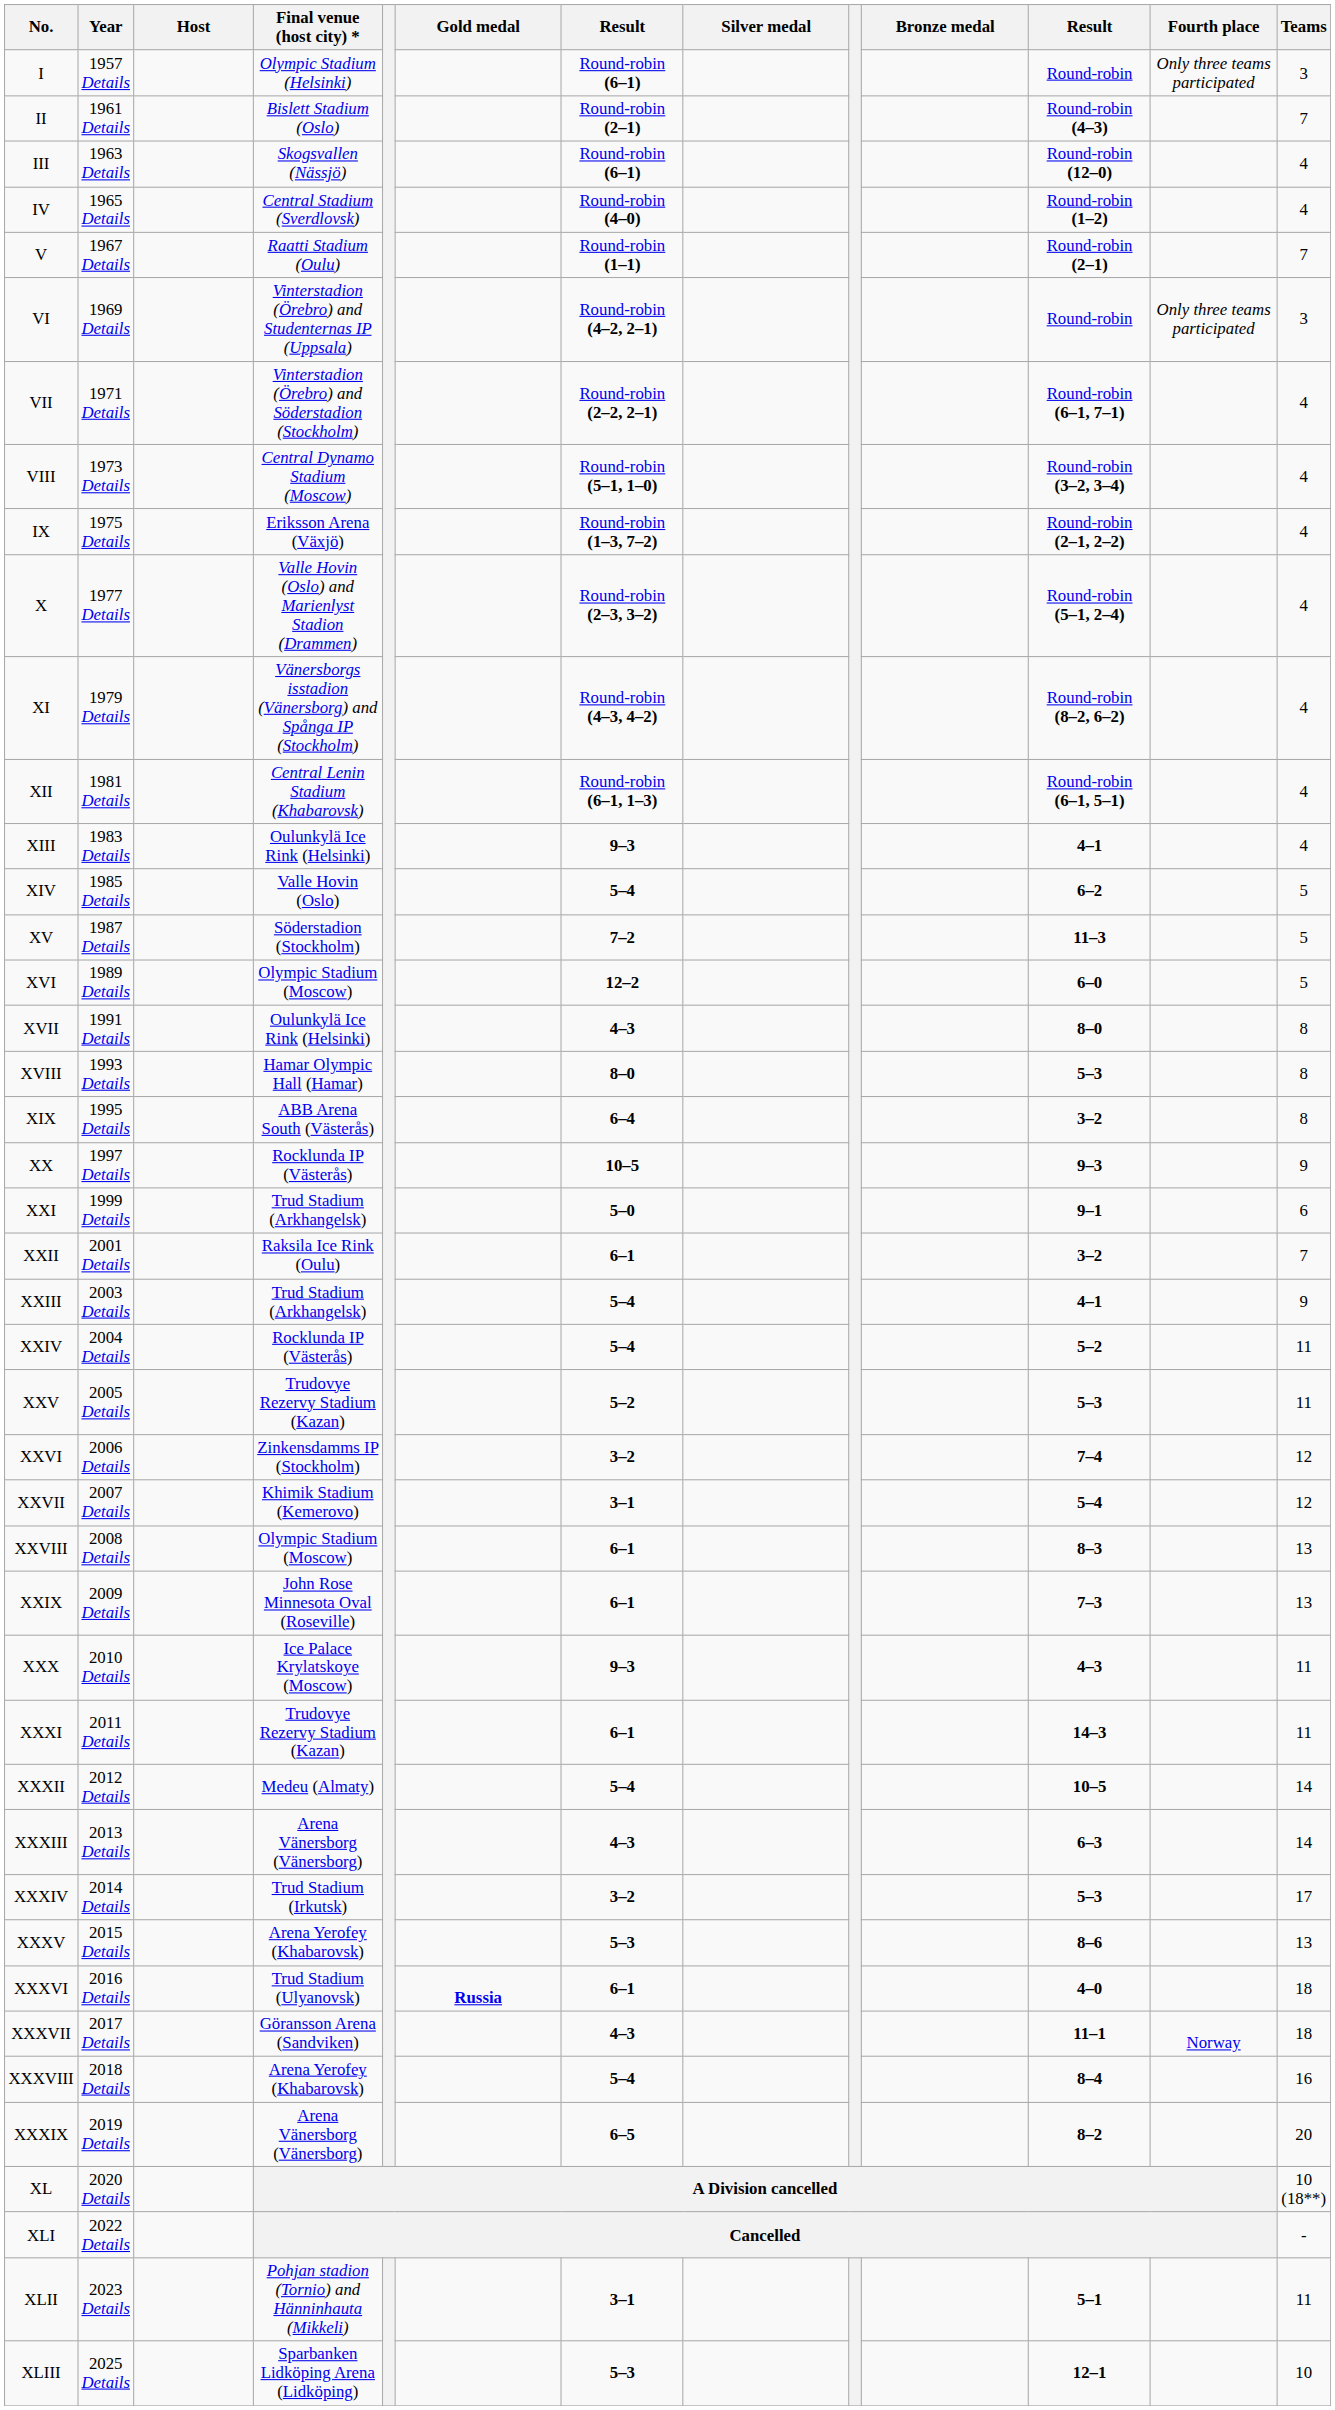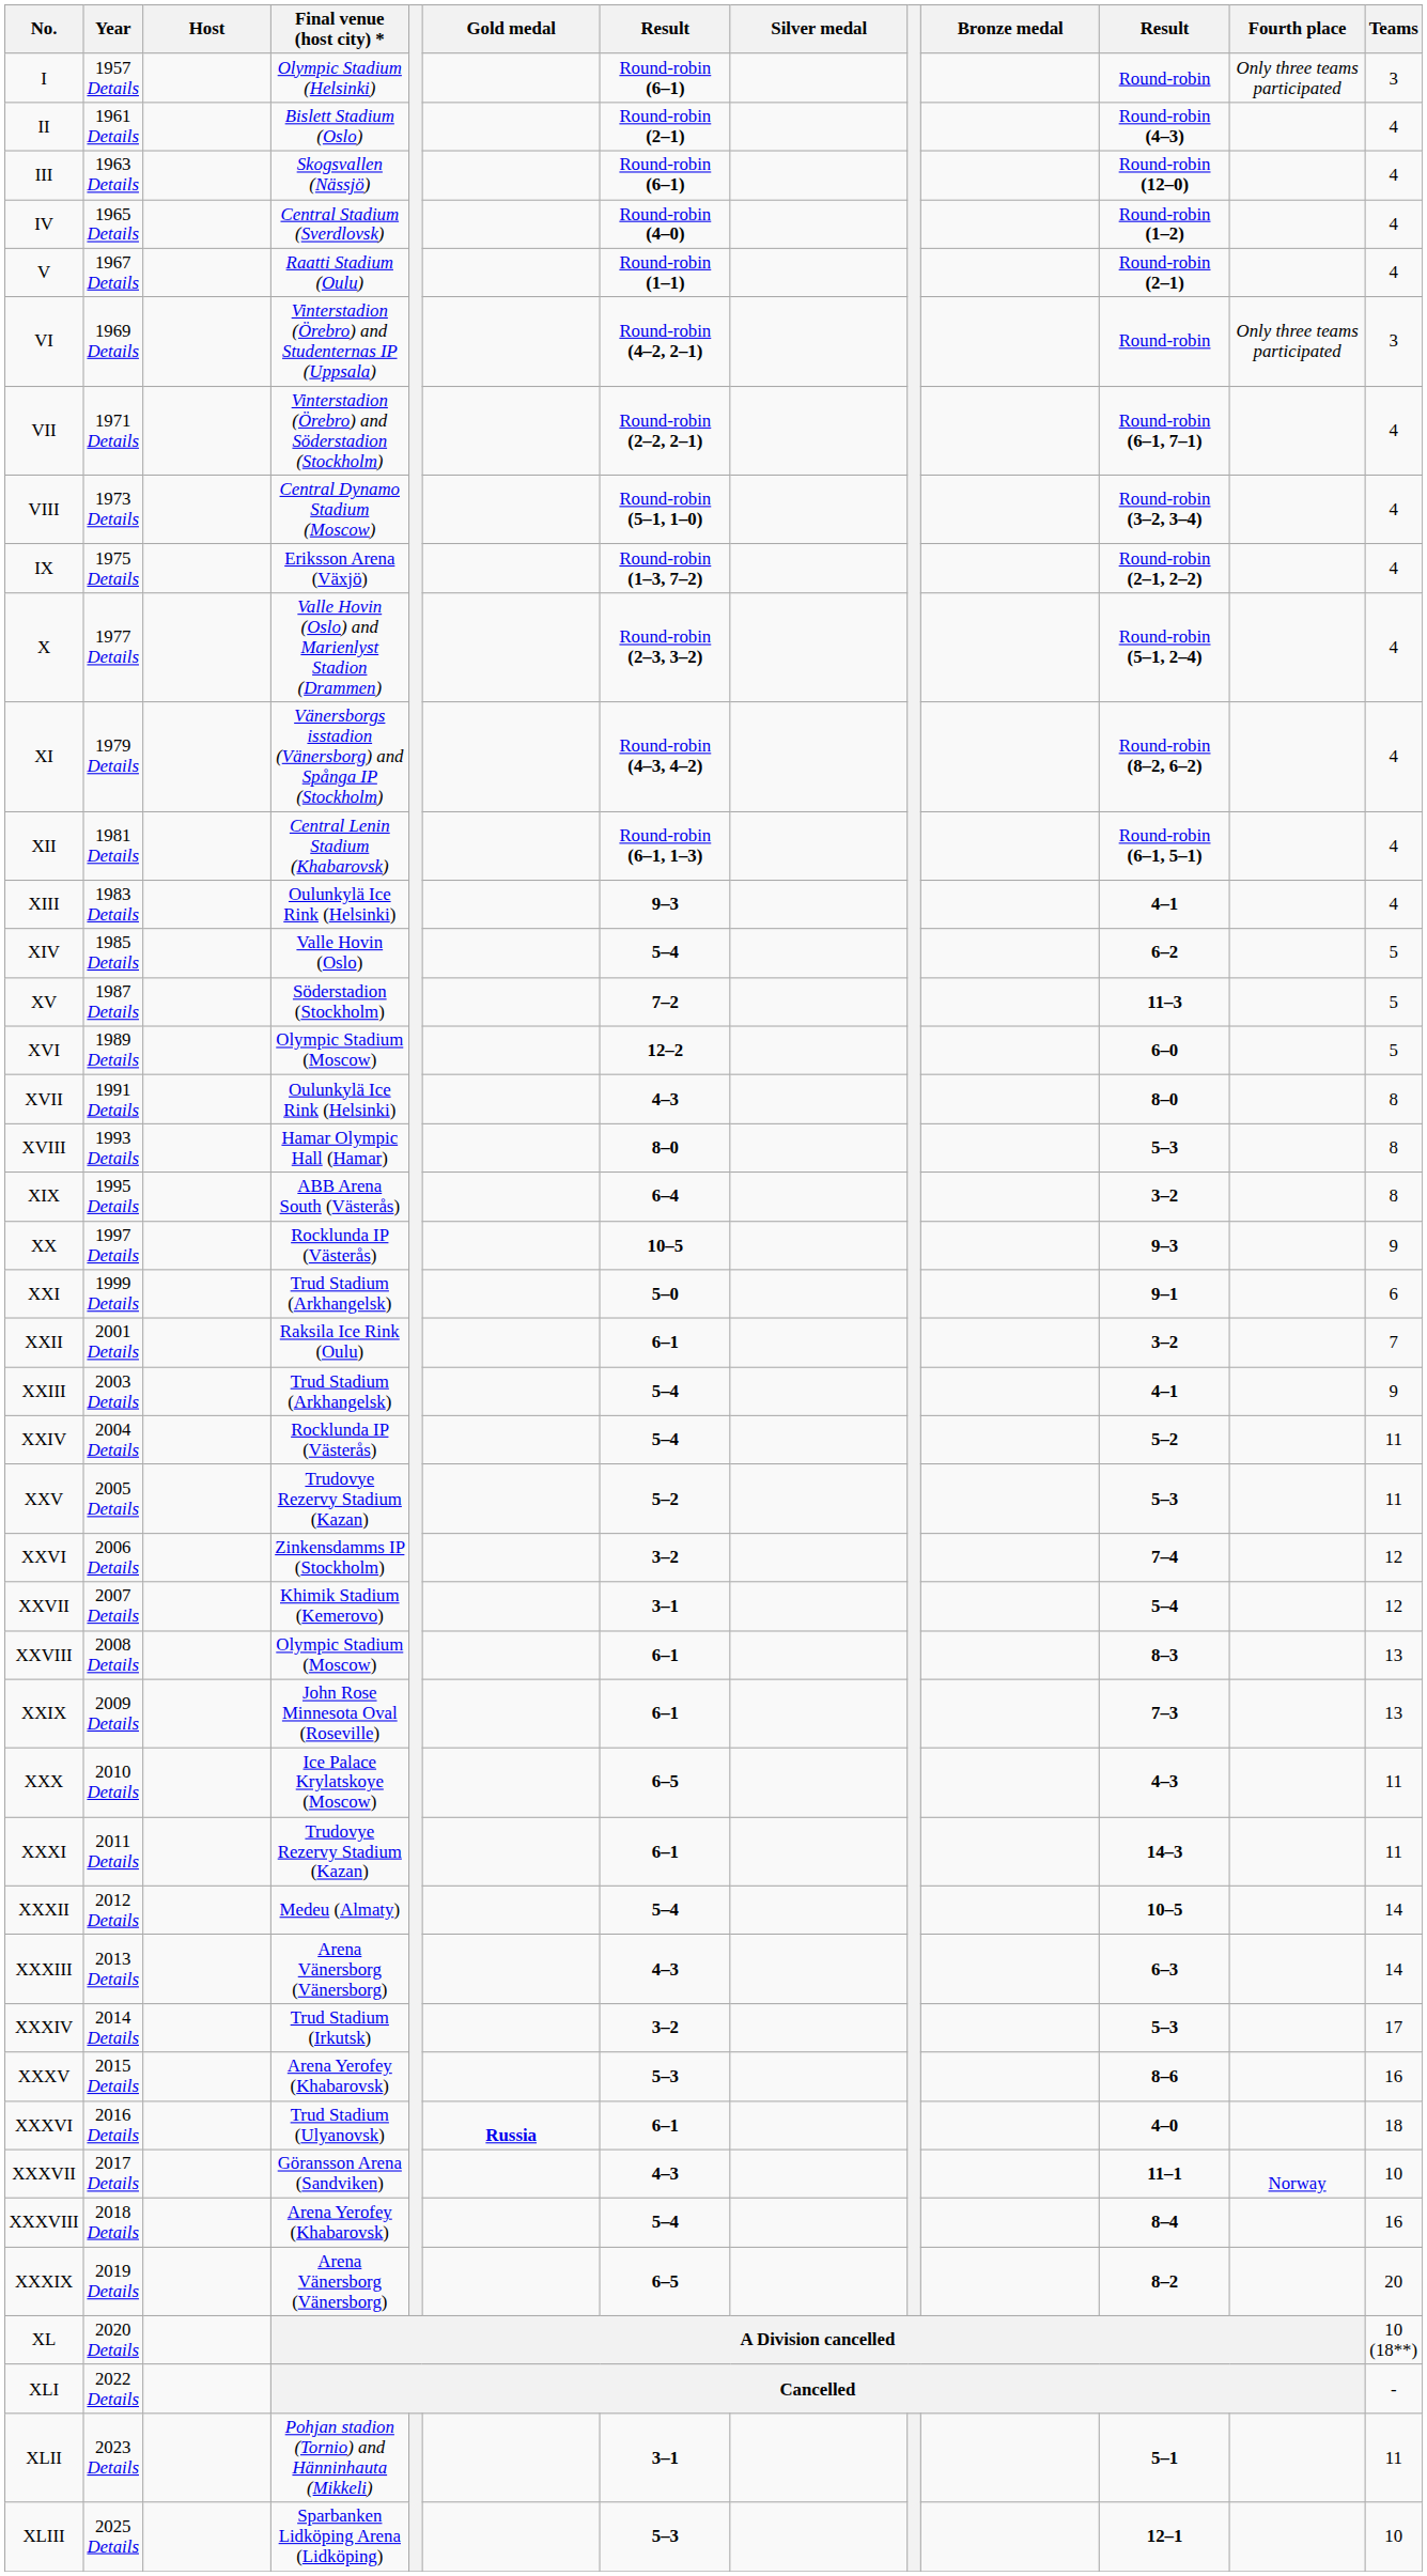II | Teams: 7 -> 4
V | Teams: 7 -> 4
XXX | column 7: 9–3 -> 6–5
XXXV | Teams: 13 -> 16
XXXVII | Teams: 18 -> 10
